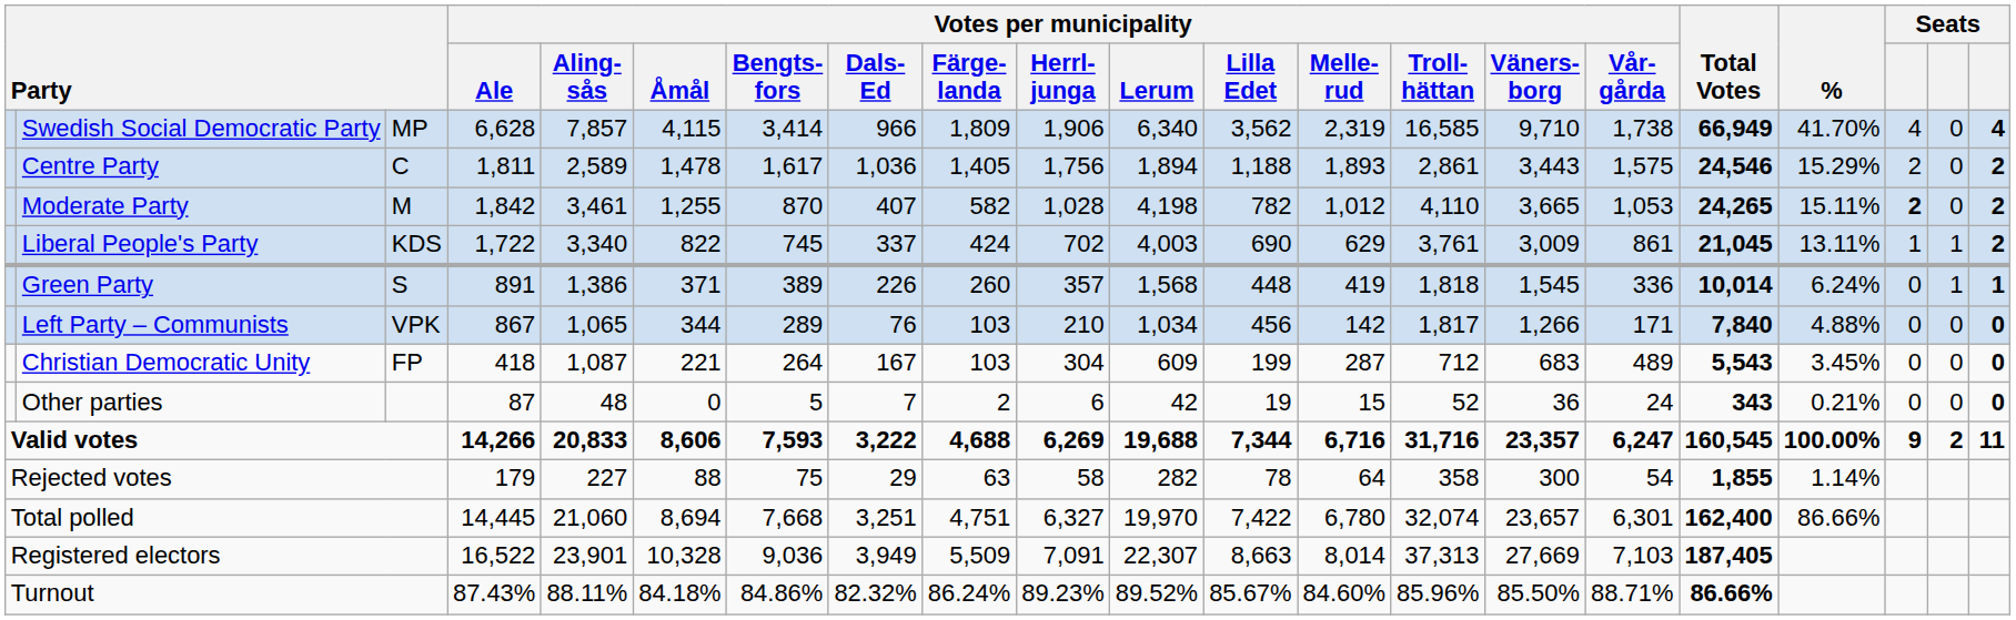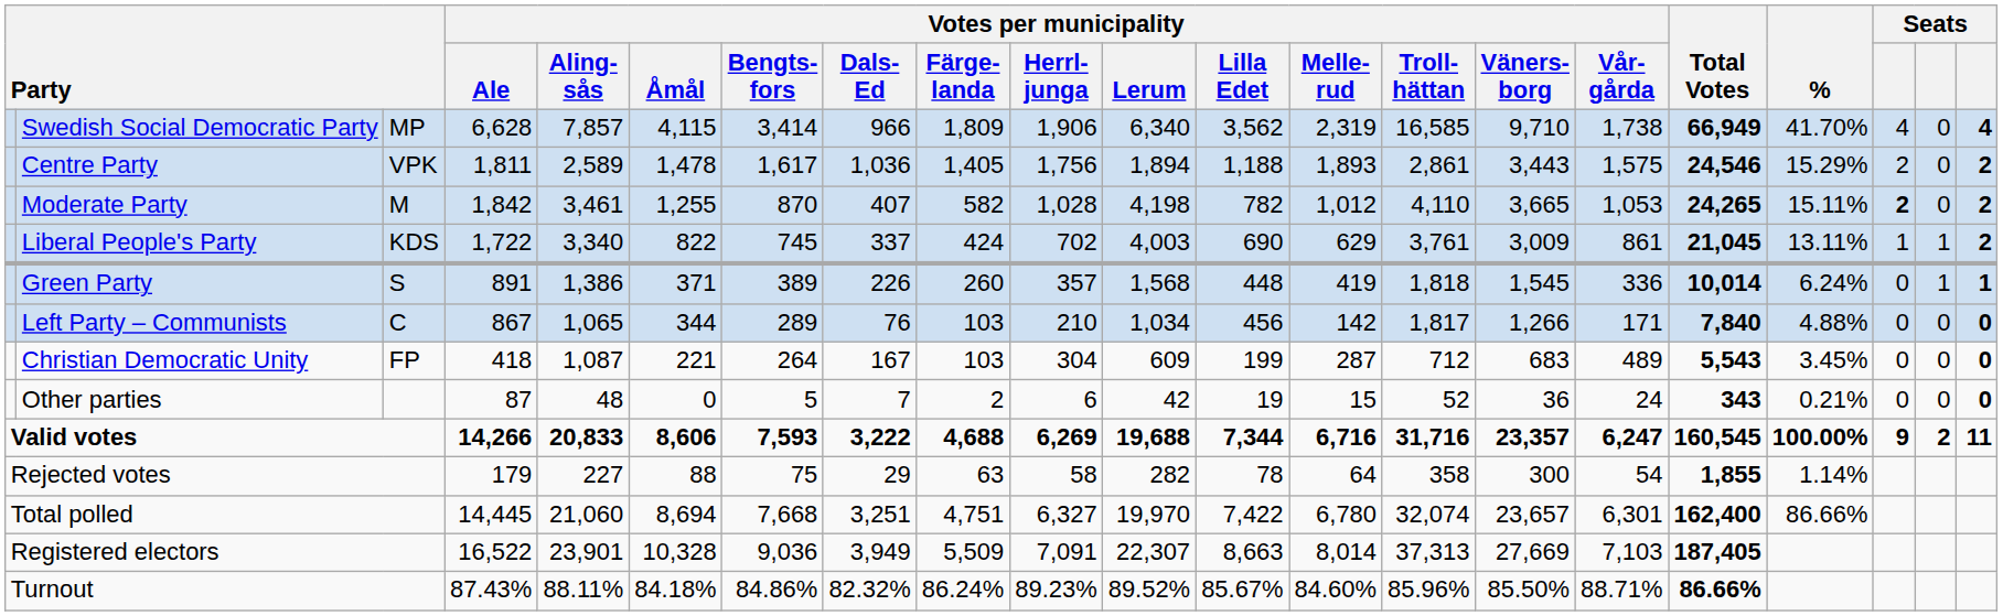Centre Party | column 3: C -> VPK
Left Party – Communists | column 3: VPK -> C
